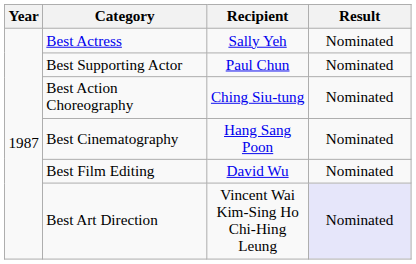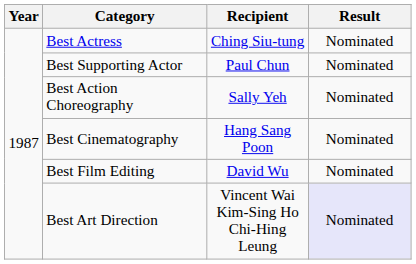Best Actress | Recipient: Sally Yeh -> Ching Siu-tung
Best Action Choreography | Recipient: Ching Siu-tung -> Sally Yeh
